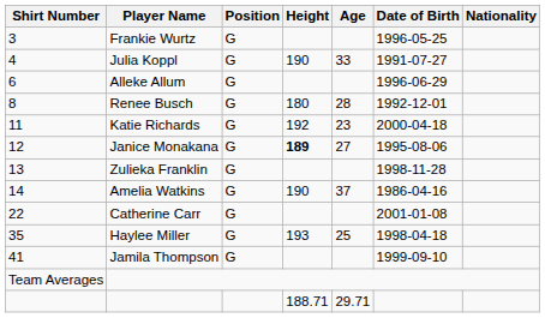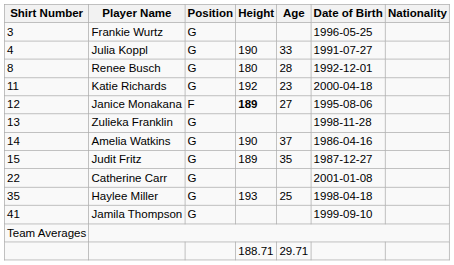- row: 6 | Alleke Allum | G | 1996-06-29
Janice Monakana | Position: G -> F
+ row: 15 | Judit Fritz | G | 189 | 35 | 1987-12-27
